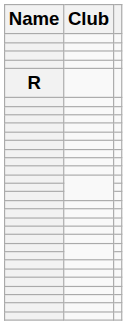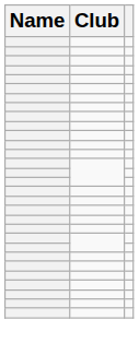- row: R
